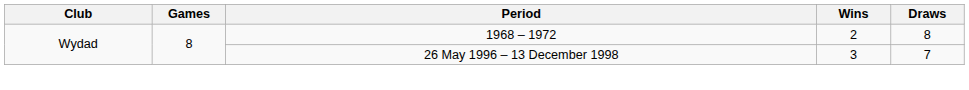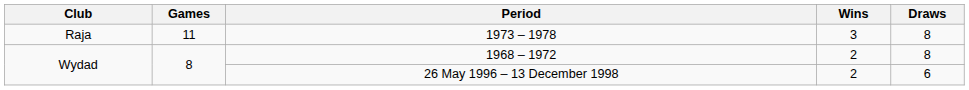+ row: Raja | 11 | 1973 – 1978 | 3 | 8
26 May 1996 – 13 December 1998 | Wins: 3 -> 2
26 May 1996 – 13 December 1998 | Draws: 7 -> 6
